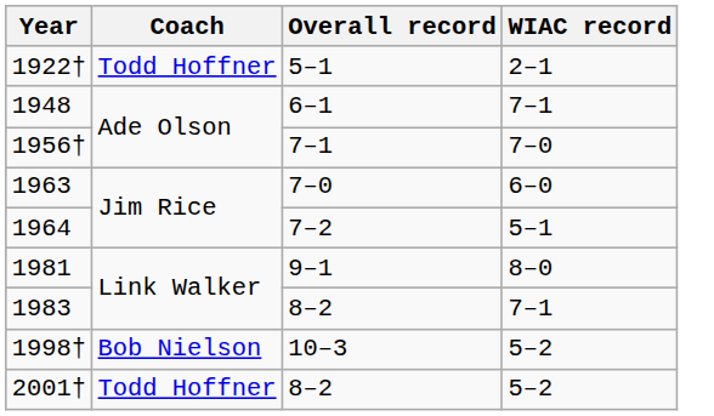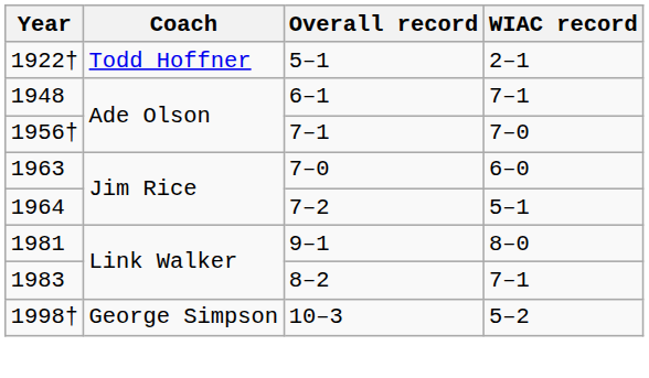1998† | Coach: Bob Nielson -> George Simpson
- row: 2001† | Todd Hoffner | 8–2 | 5–2
